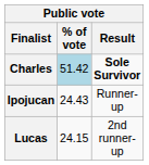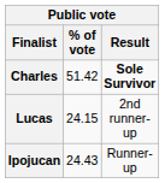Charles | % of vote: lightblue background -> no background
rows swapped: Ipojucan <-> Lucas
